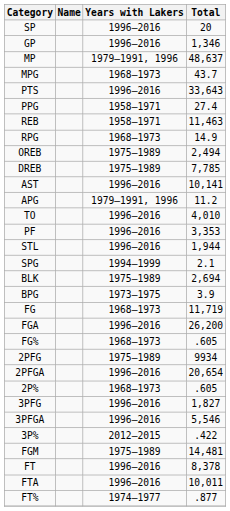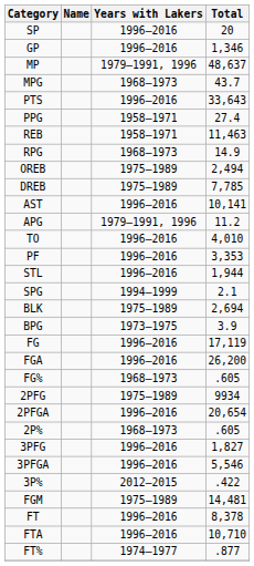FG | Years with Lakers: 1968–1973 -> 1996–2016
FG | Total: 11,719 -> 17,119
FTA | Total: 10,011 -> 10,710
